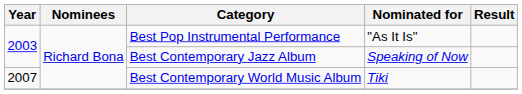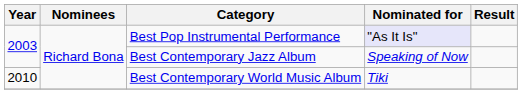Best Pop Instrumental Performance | Nominated for: no background -> lavender background
Best Contemporary World Music Album | Year: 2007 -> 2010
